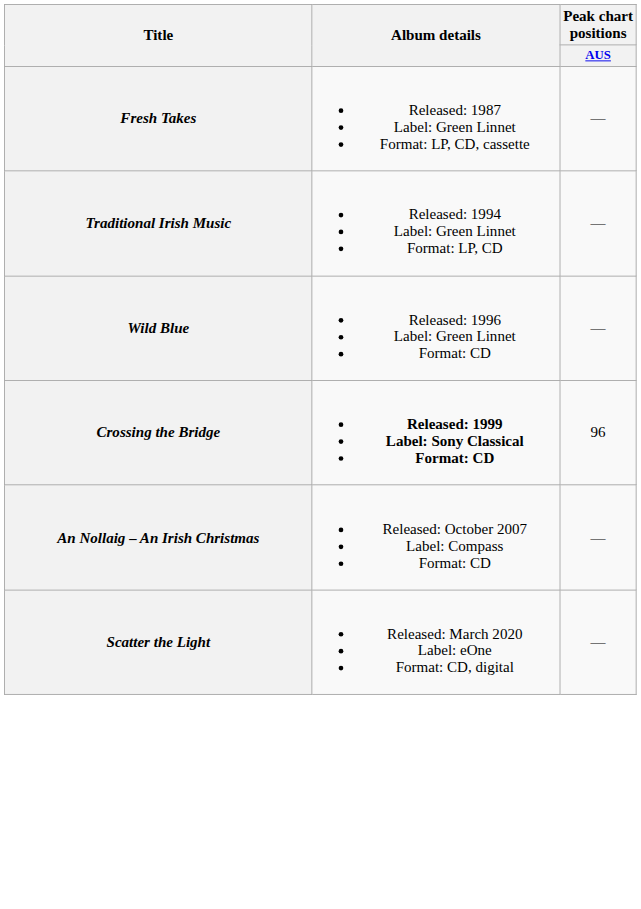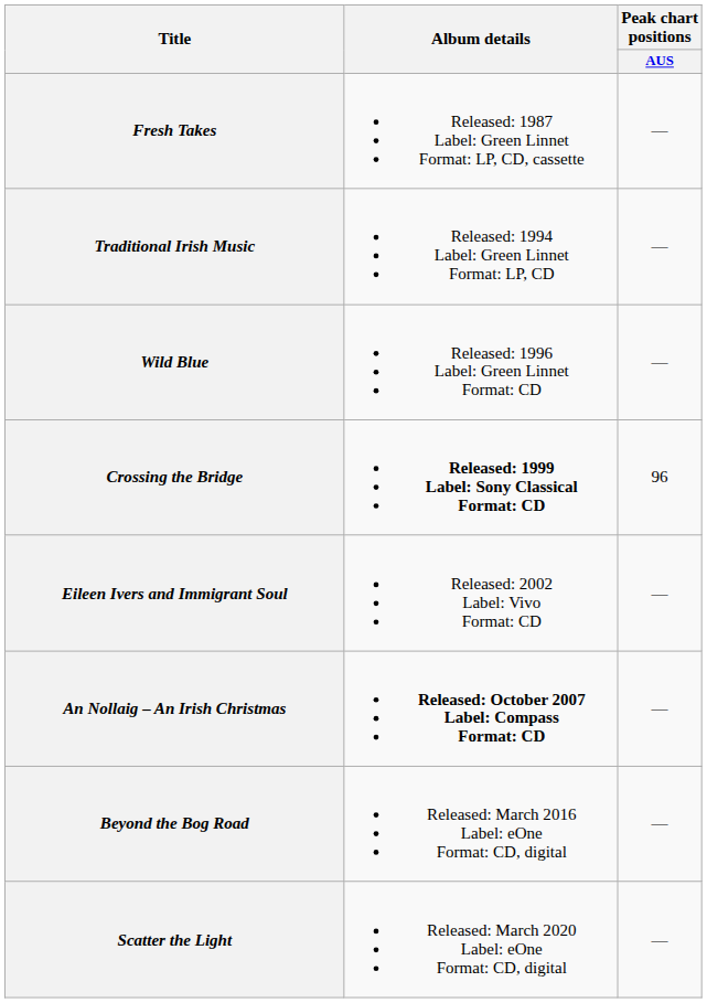+ row: Eileen Ivers and Immigrant Soul | Released: 2002 Label: Vivo Format: CD | —
An Nollaig – An Irish Christmas | Album details: normal -> bold
+ row: Beyond the Bog Road | Released: March 2016 Label: eOne Format: CD, digital | —
